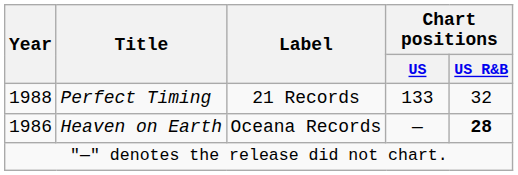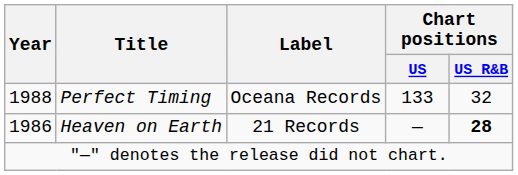Perfect Timing | Label: 21 Records -> Oceana Records
Heaven on Earth | Label: Oceana Records -> 21 Records
